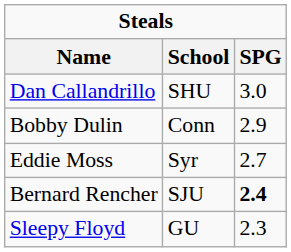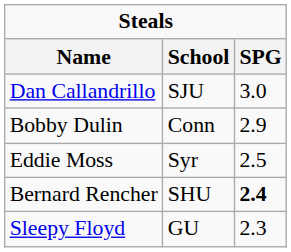Dan Callandrillo | School: SHU -> SJU
Eddie Moss | SPG: 2.7 -> 2.5
Bernard Rencher | School: SJU -> SHU
